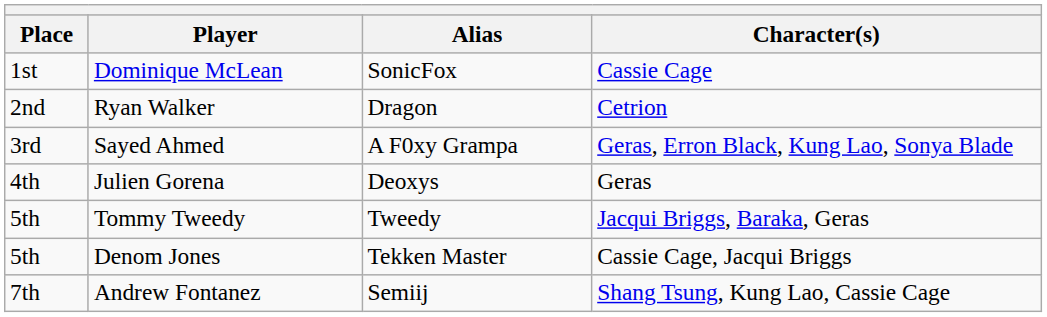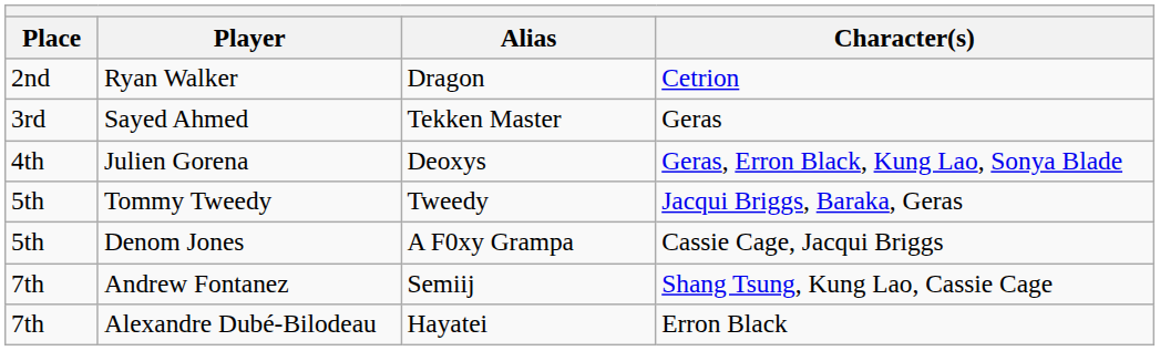- row: 1st | Dominique McLean | SonicFox | Cassie Cage
Sayed Ahmed | Alias: A F0xy Grampa -> Tekken Master
Sayed Ahmed | Character(s): Geras, Erron Black, Kung Lao, Sonya Blade -> Geras
Julien Gorena | Character(s): Geras -> Geras, Erron Black, Kung Lao, Sonya Blade
Denom Jones | Alias: Tekken Master -> A F0xy Grampa
+ row: 7th | Alexandre Dubé-Bilodeau | Hayatei | Erron Black
